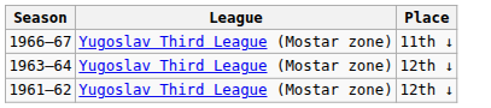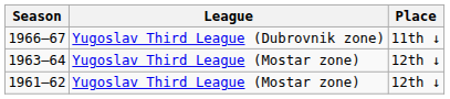1966–67 | League: Yugoslav Third League (Mostar zone) -> Yugoslav Third League (Dubrovnik zone)
